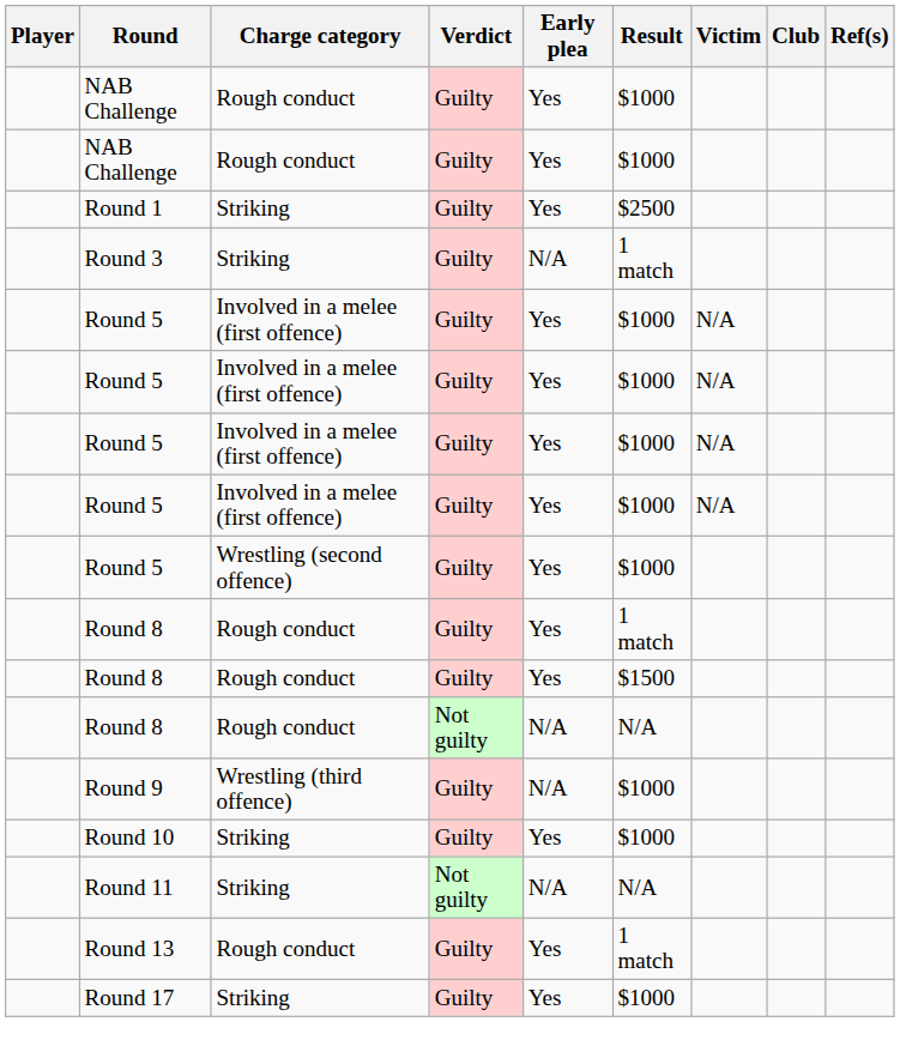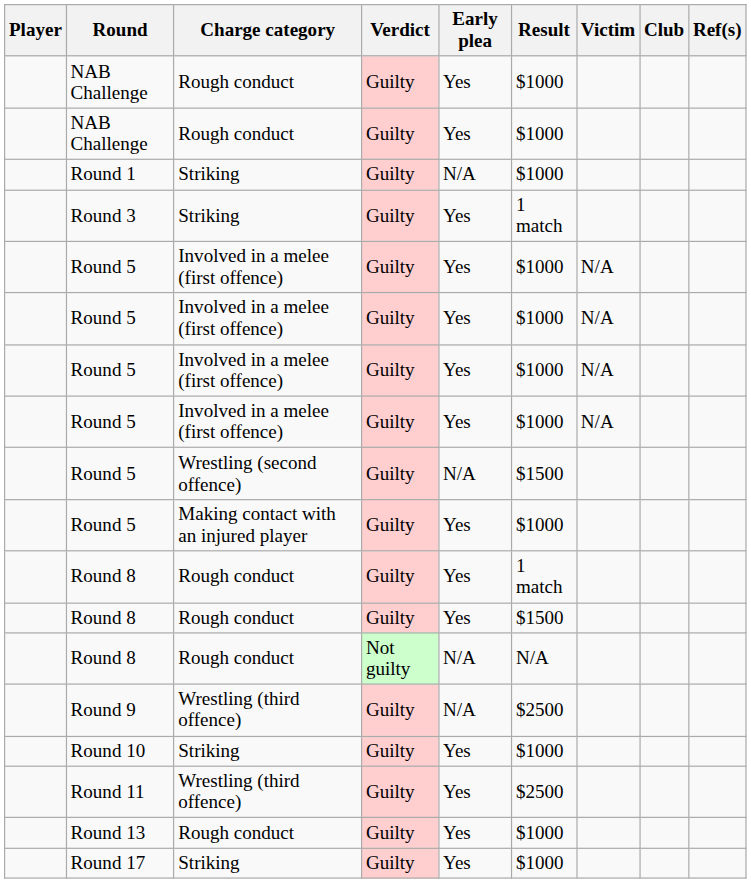Round 1 | Early plea: Yes -> N/A
Round 1 | Result: $2500 -> $1000
Round 3 | Early plea: N/A -> Yes
Round 5 / Wrestling (second offence) | Early plea: Yes -> N/A
Round 5 / Wrestling (second offence) | Result: $1000 -> $1500
+ row: Round 5 | Making contact with an injured player | Guilty | Yes | $1000
Round 9 | Result: $1000 -> $2500
+ row: Round 11 | Wrestling (third offence) | Guilty | Yes | $2500
- row: Round 11 | Striking | Not guilty | N/A | N/A
Round 13 | Result: 1 match -> $1000
